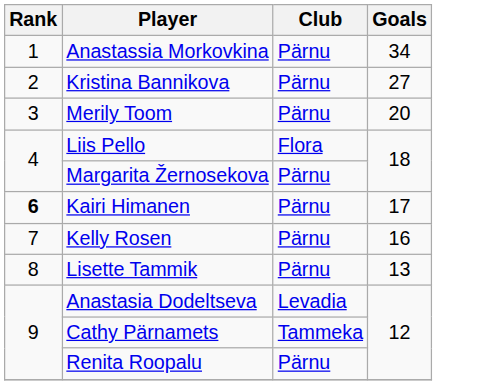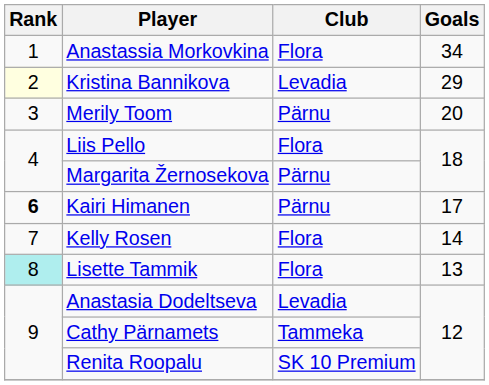Anastassia Morkovkina | Club: Pärnu -> Flora
Kristina Bannikova | Rank: no background -> lightyellow background
Kristina Bannikova | Club: Pärnu -> Levadia
Kristina Bannikova | Goals: 27 -> 29
Kelly Rosen | Club: Pärnu -> Flora
Kelly Rosen | Goals: 16 -> 14
Lisette Tammik | Rank: no background -> paleturquoise background
Lisette Tammik | Club: Pärnu -> Flora
Renita Roopalu | Club: Pärnu -> SK 10 Premium
